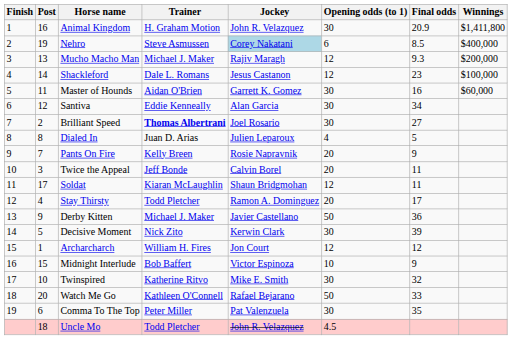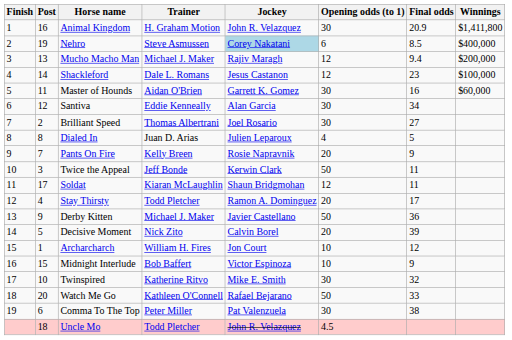Mucho Macho Man | Final odds: 9.3 -> 9.4
Brilliant Speed | Trainer: bold -> normal
Twice the Appeal | Jockey: Calvin Borel -> Kerwin Clark
Twice the Appeal | Opening odds (to 1): 20 -> 50
Decisive Moment | Jockey: Kerwin Clark -> Calvin Borel
Decisive Moment | Opening odds (to 1): 30 -> 20
Archarcharch | Opening odds (to 1): 12 -> 10
Comma To The Top | Final odds: 35 -> 38
